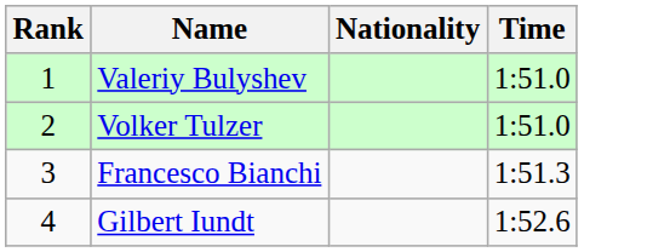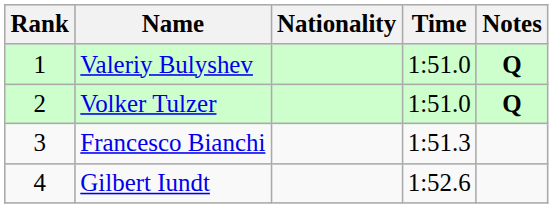+ column: Notes | Q | Q
